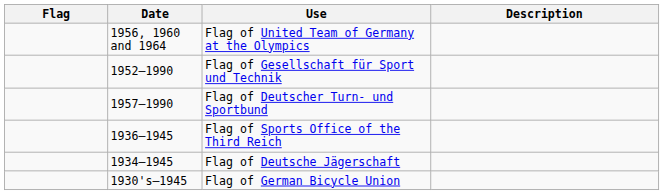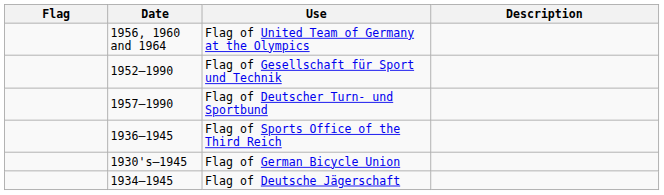rows swapped: Flag of Deutsche Jägerschaft <-> Flag of German Bicycle Union
